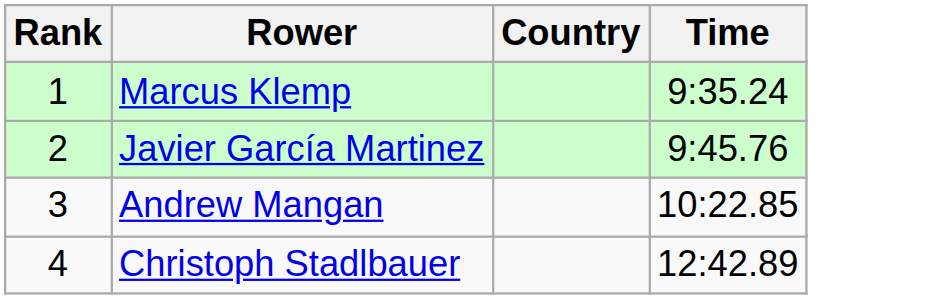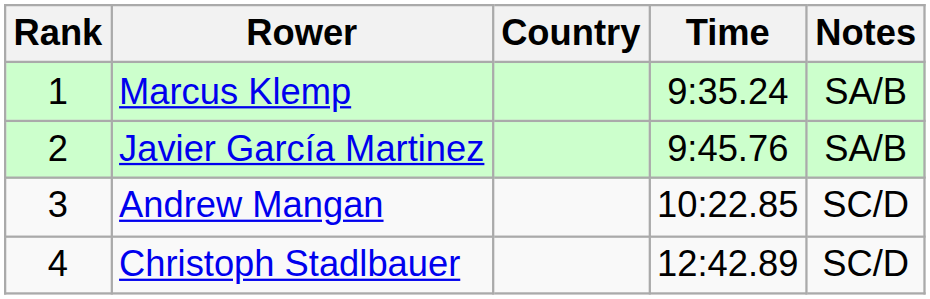+ column: Notes | SA/B | SA/B | SC/D | SC/D
